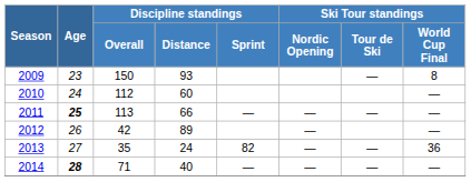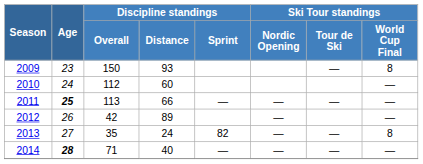2013 | Ski Tour standings / World Cup Final: 36 -> 8
